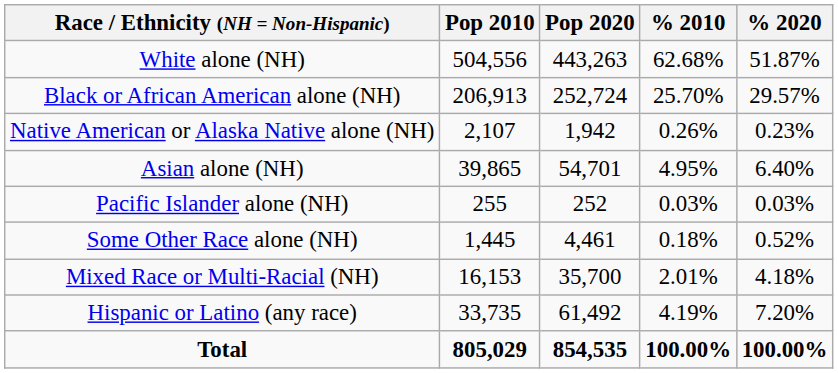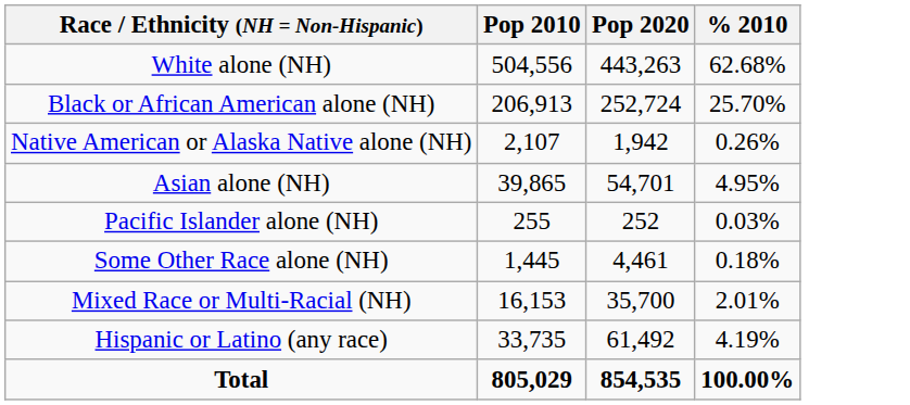- column: % 2020 | 51.87% | 29.57% | 0.23% | 6.40% | 0.03% | 0.52% | 4.18% | 7.20% | 100.00%
